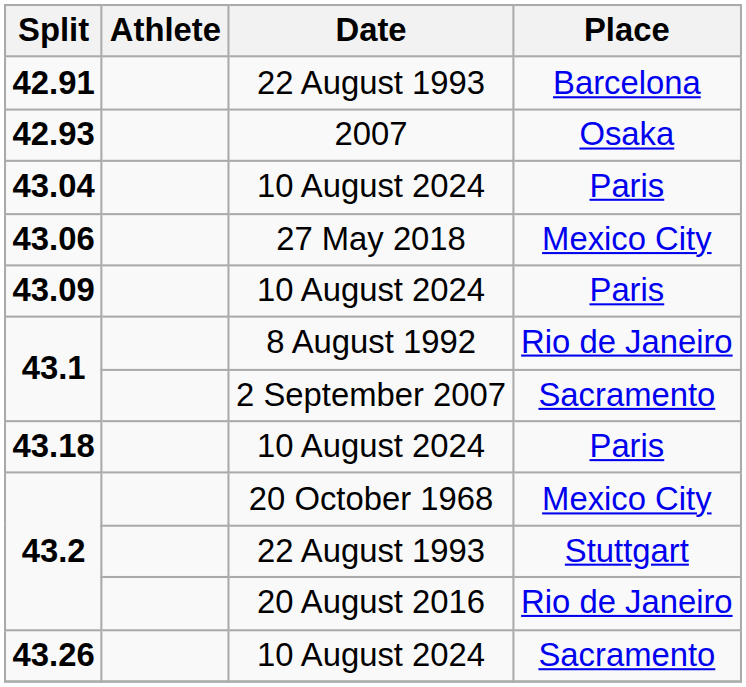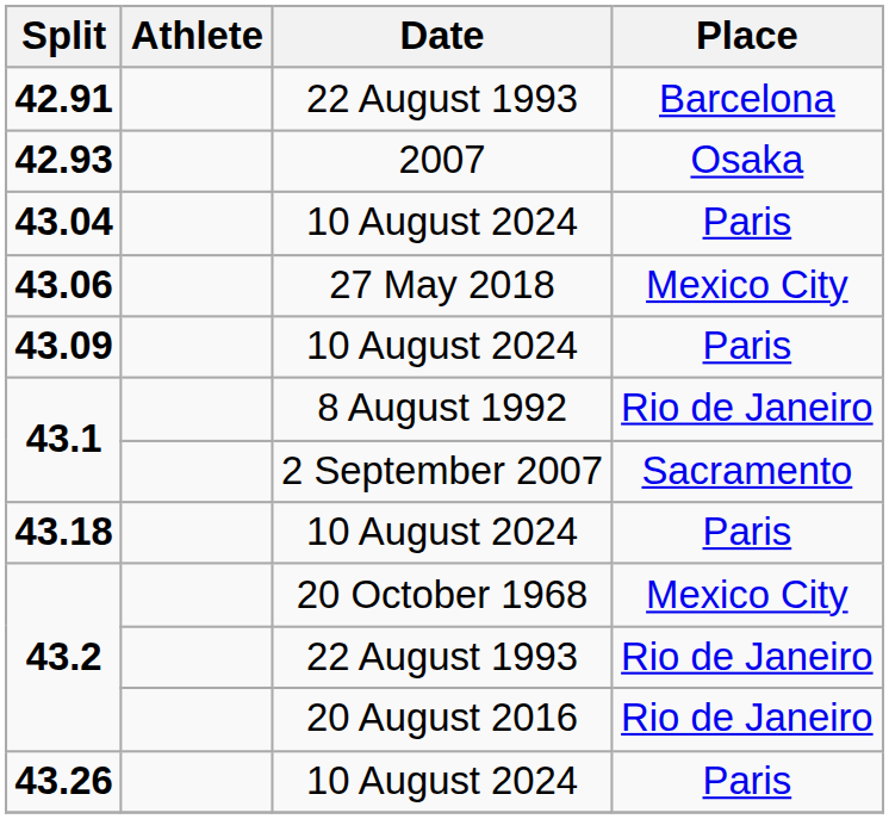43.2 / 22 August 1993 | Place: Stuttgart -> Rio de Janeiro
43.26 | Place: Sacramento -> Paris
